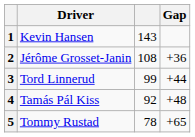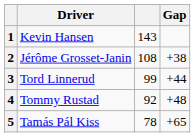2 | Gap: +36 -> +38
4 | Driver: Tamás Pál Kiss -> Tommy Rustad
5 | Driver: Tommy Rustad -> Tamás Pál Kiss
